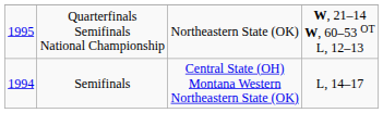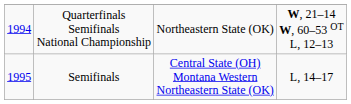Quarterfinals Semifinals National Championship | column 1: 1995 -> 1994
Semifinals | column 1: 1994 -> 1995
